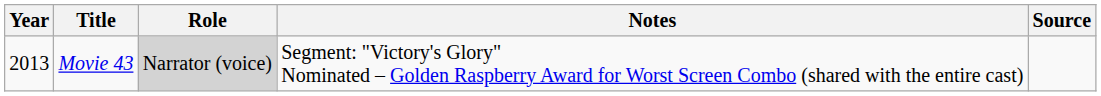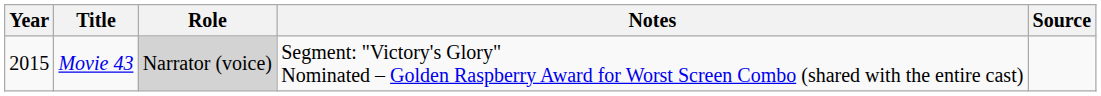Movie 43 | Year: 2013 -> 2015
